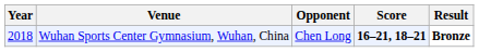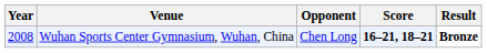Wuhan Sports Center Gymnasium, Wuhan, China | Year: 2018 -> 2008
